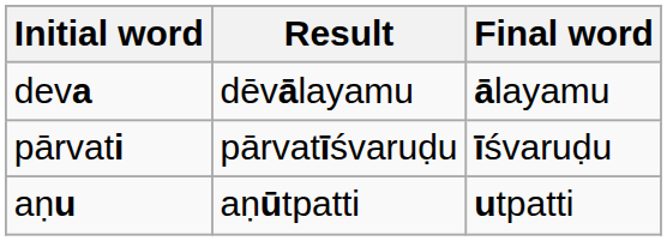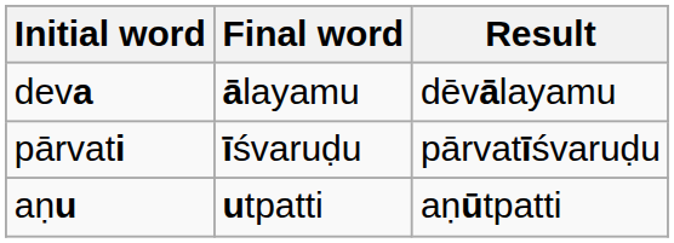columns swapped: Final word <-> Result
